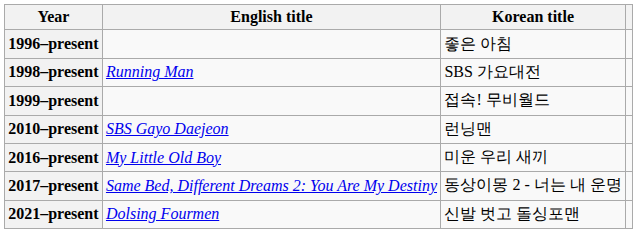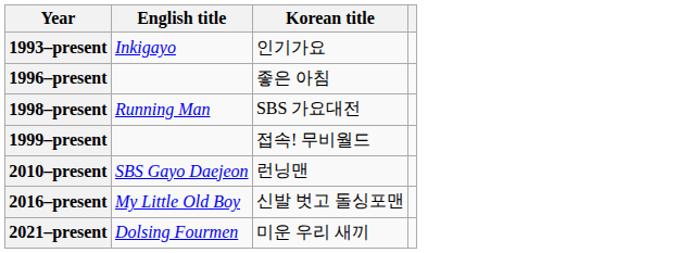+ row: 1993–present | Inkigayo | 인기가요
2016–present | Korean title: 미운 우리 새끼 -> 신발 벗고 돌싱포맨
- row: 2017–present | Same Bed, Different Dreams 2: You Are My Destiny | 동상이몽 2 - 너는 내 운명
2021–present | Korean title: 신발 벗고 돌싱포맨 -> 미운 우리 새끼
